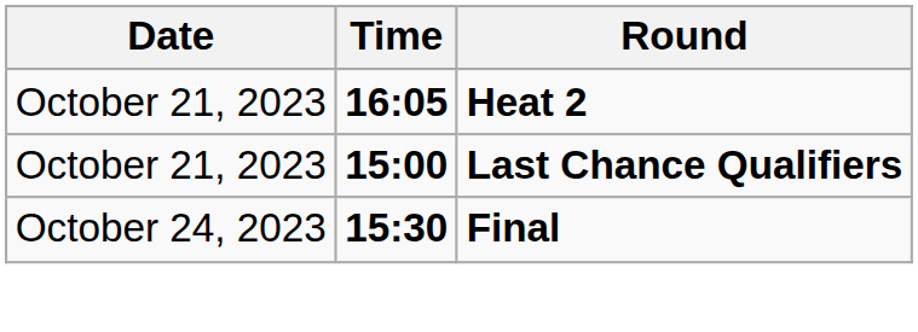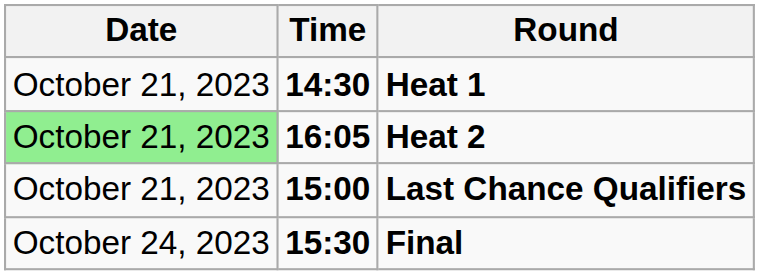+ row: October 21, 2023 | 14:30 | Heat 1
Heat 2 | Date: no background -> lightgreen background
